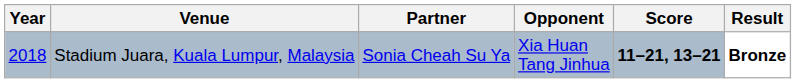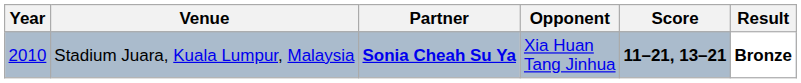Stadium Juara, Kuala Lumpur, Malaysia | Year: 2018 -> 2010
Stadium Juara, Kuala Lumpur, Malaysia | Partner: normal -> bold
